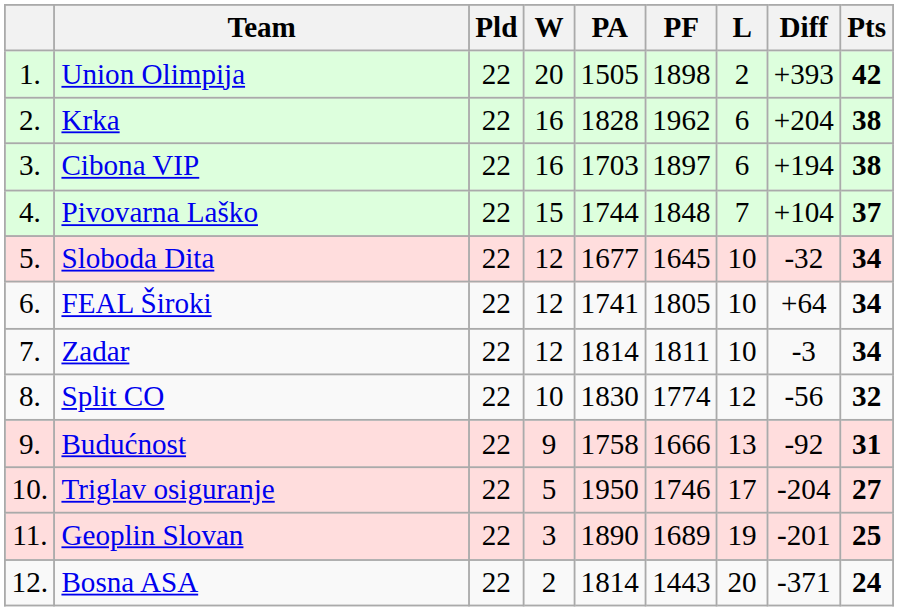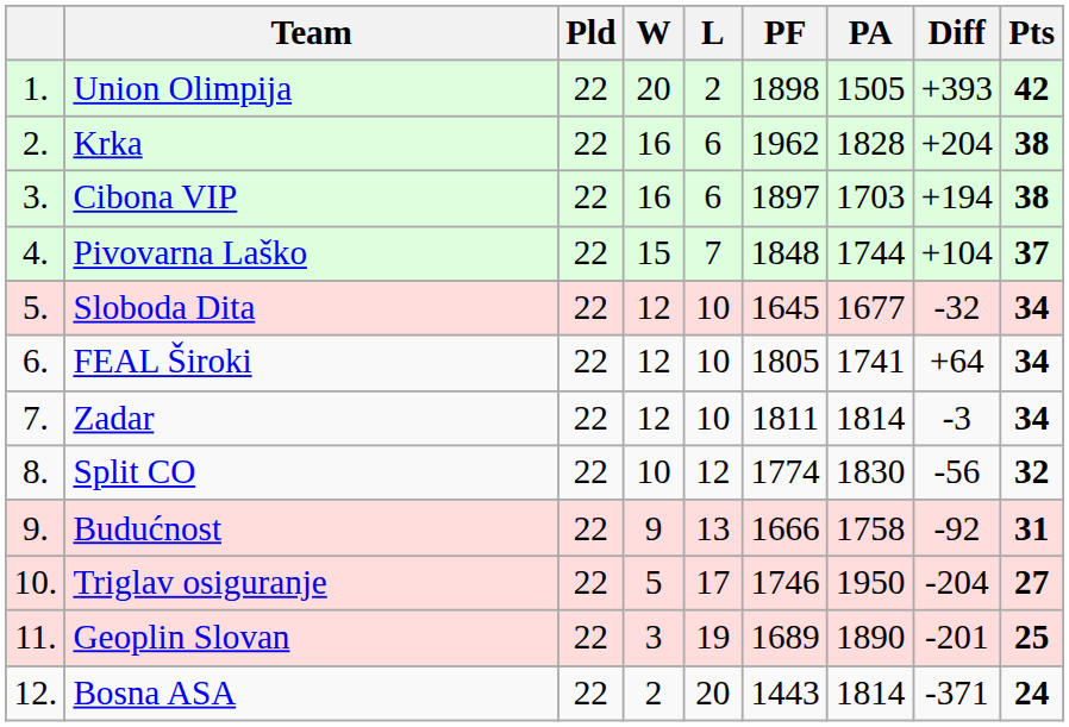columns swapped: L <-> PA
